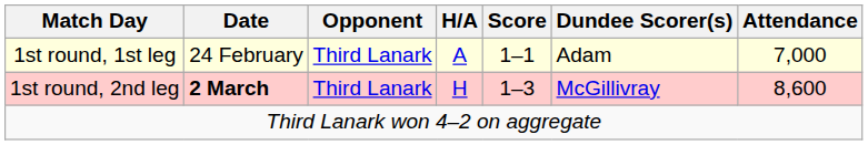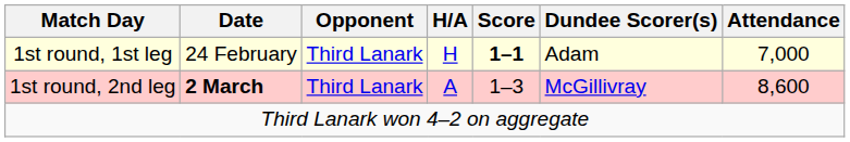1st round, 1st leg | H/A: A -> H
1st round, 1st leg | Score: normal -> bold
1st round, 2nd leg | H/A: H -> A
